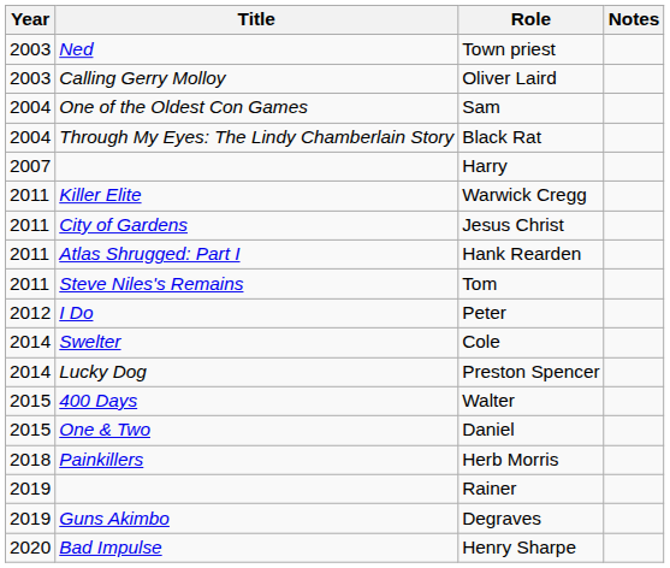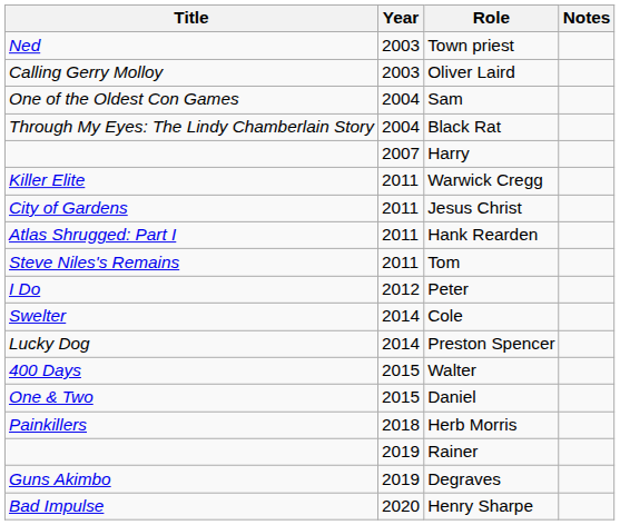columns swapped: Year <-> Title
